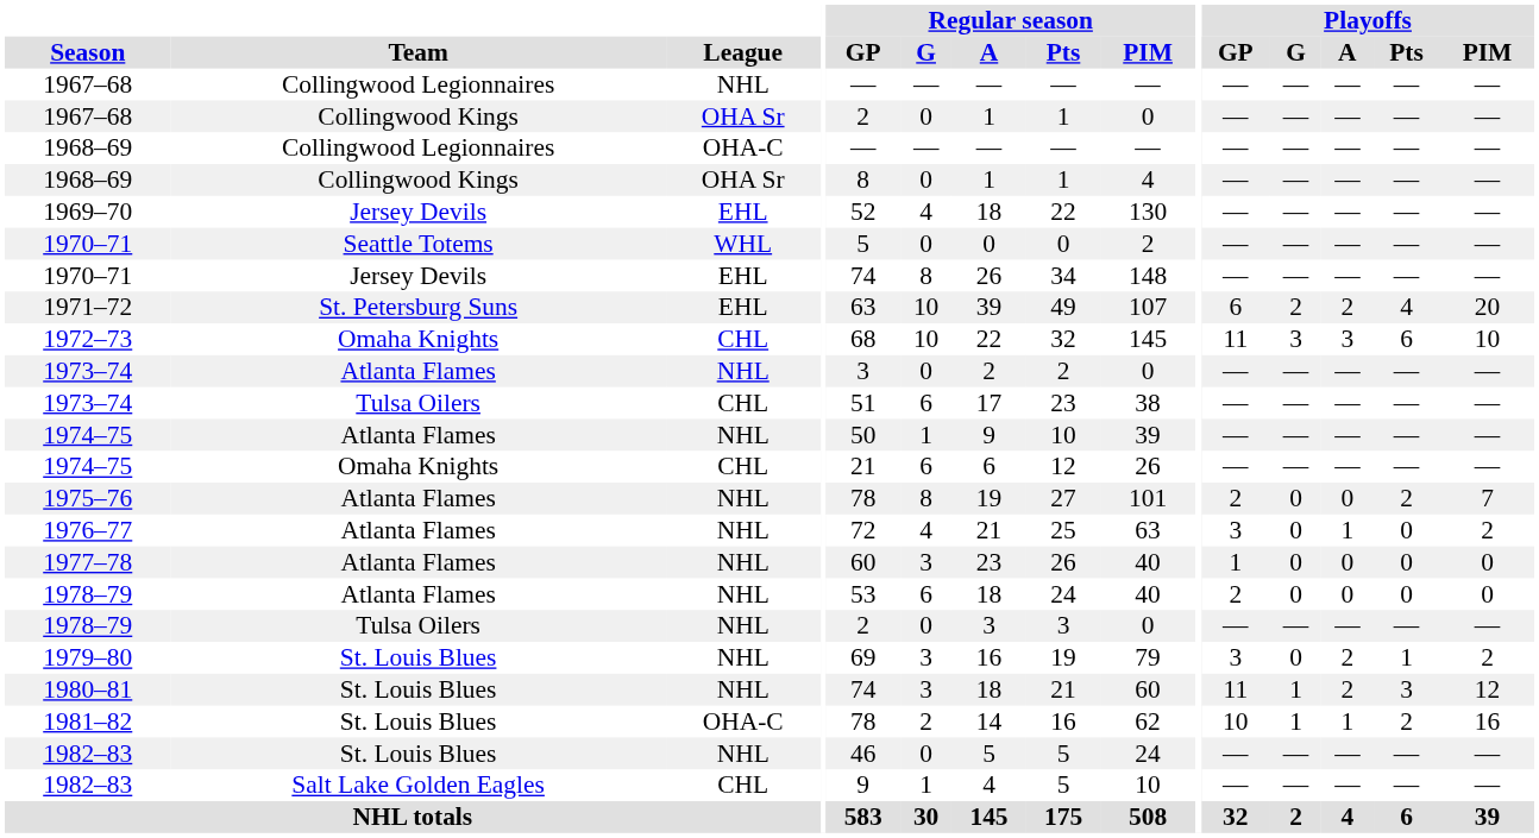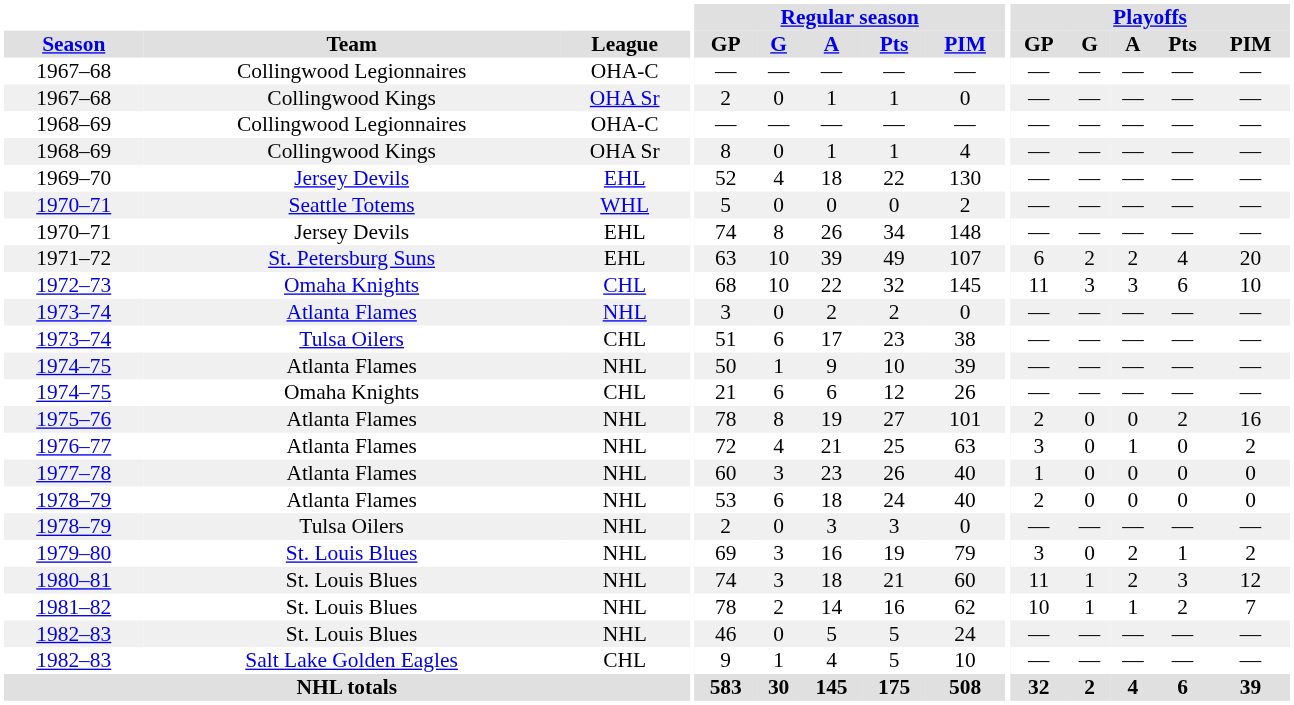1967–68 / Collingwood Legionnaires | League: NHL -> OHA-C
1975–76 | Playoffs / PIM: 7 -> 16
1981–82 | League: OHA-C -> NHL
1981–82 | Playoffs / PIM: 16 -> 7
